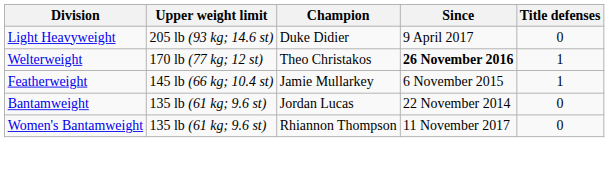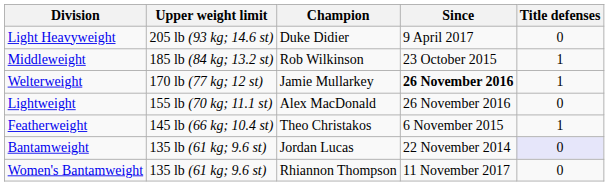+ row: Middleweight | 185 lb (84 kg; 13.2 st) | Rob Wilkinson | 23 October 2015 | 1
Welterweight | Champion: Theo Christakos -> Jamie Mullarkey
+ row: Lightweight | 155 lb (70 kg; 11.1 st) | Alex MacDonald | 26 November 2016 | 0
Featherweight | Champion: Jamie Mullarkey -> Theo Christakos
Bantamweight | Title defenses: no background -> lavender background
